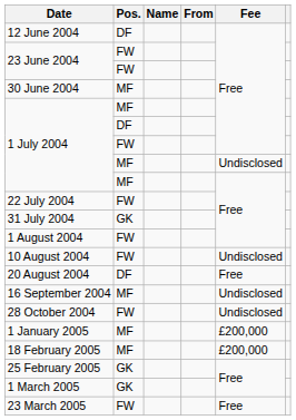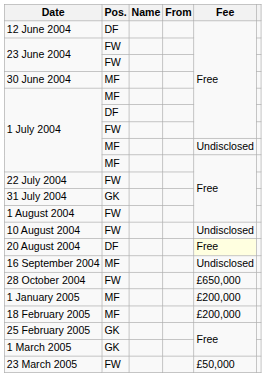20 August 2004 | Fee: no background -> lightyellow background
28 October 2004 | Fee: Undisclosed -> £650,000
23 March 2005 | Fee: Free -> £50,000
